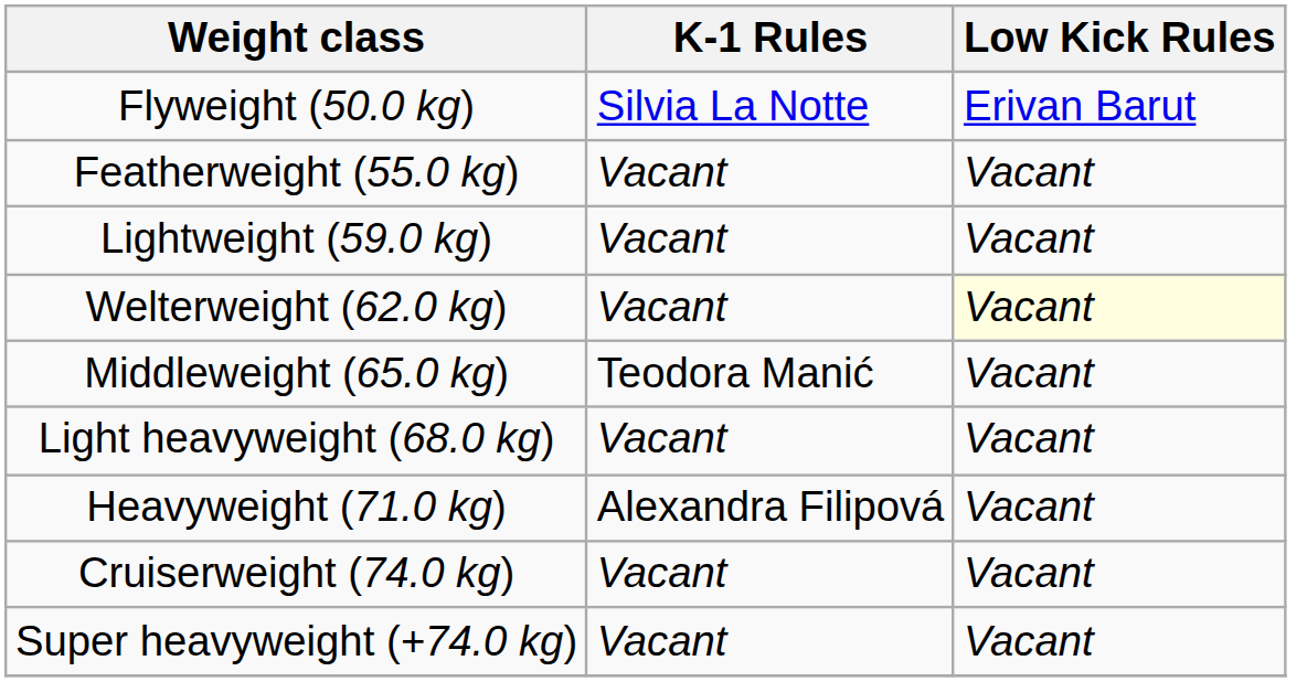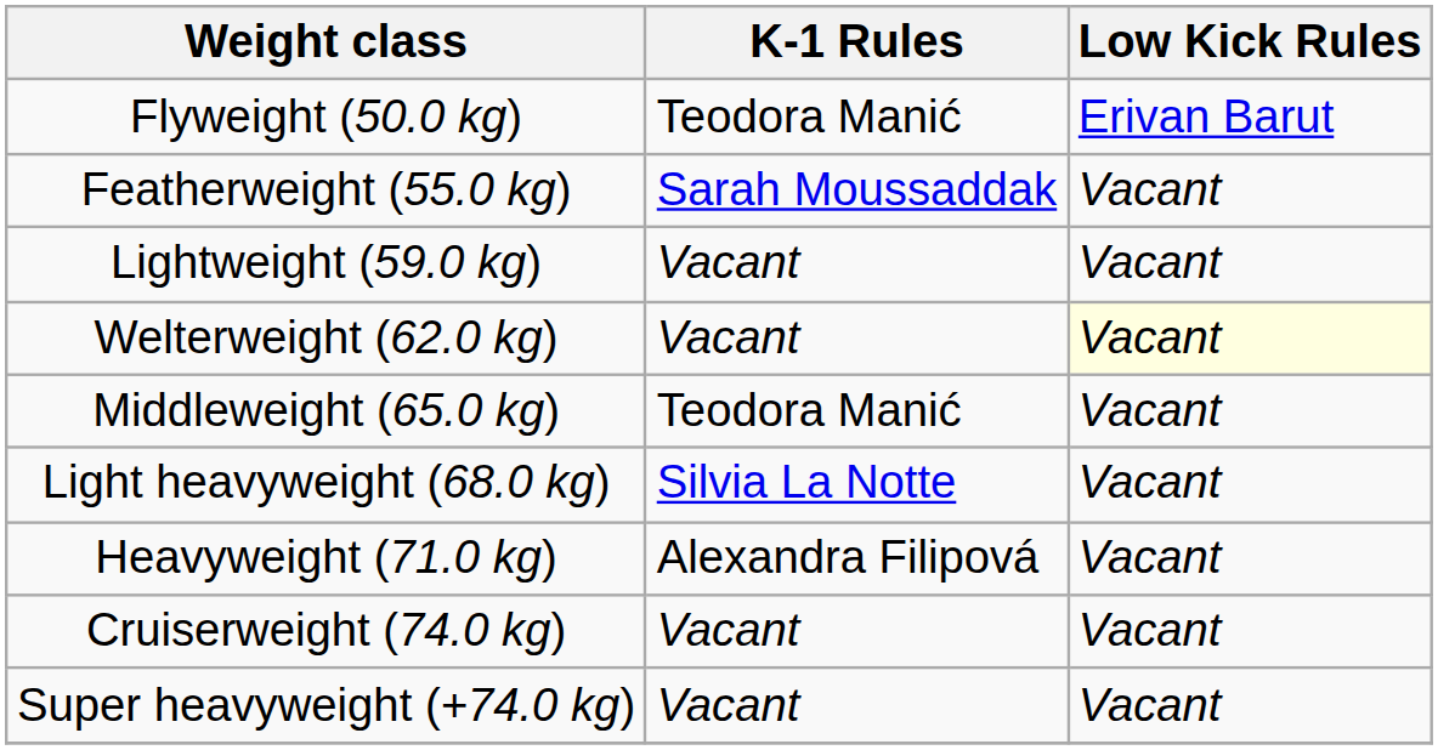Flyweight (50.0 kg) | K-1 Rules: Silvia La Notte -> Teodora Manić
Featherweight (55.0 kg) | K-1 Rules: Vacant -> Sarah Moussaddak
Light heavyweight (68.0 kg) | K-1 Rules: Vacant -> Silvia La Notte
